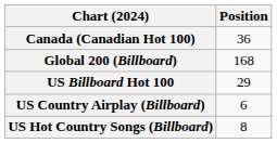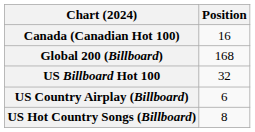Canada (Canadian Hot 100) | Position: 36 -> 16
US Billboard Hot 100 | Position: 29 -> 32
